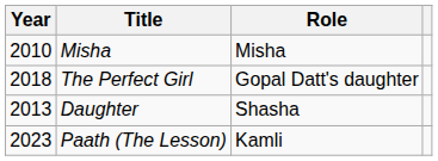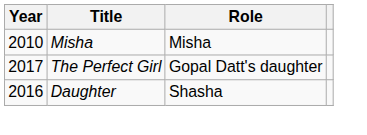The Perfect Girl | Year: 2018 -> 2017
Daughter | Year: 2013 -> 2016
- row: 2023 | Paath (The Lesson) | Kamli
